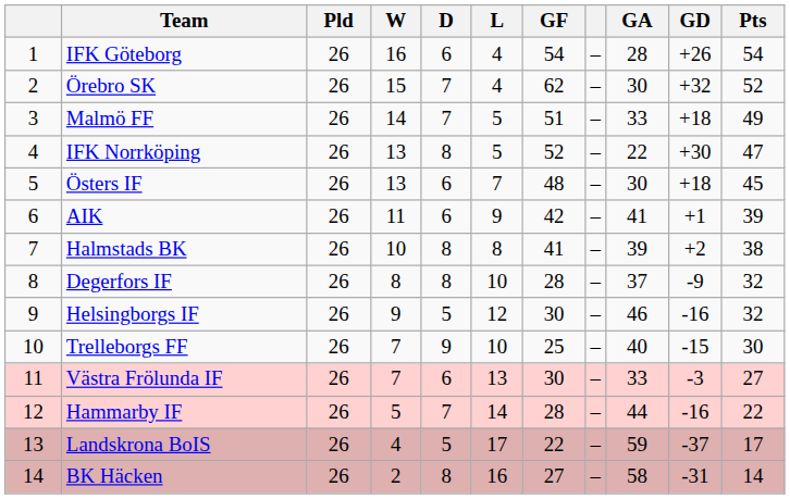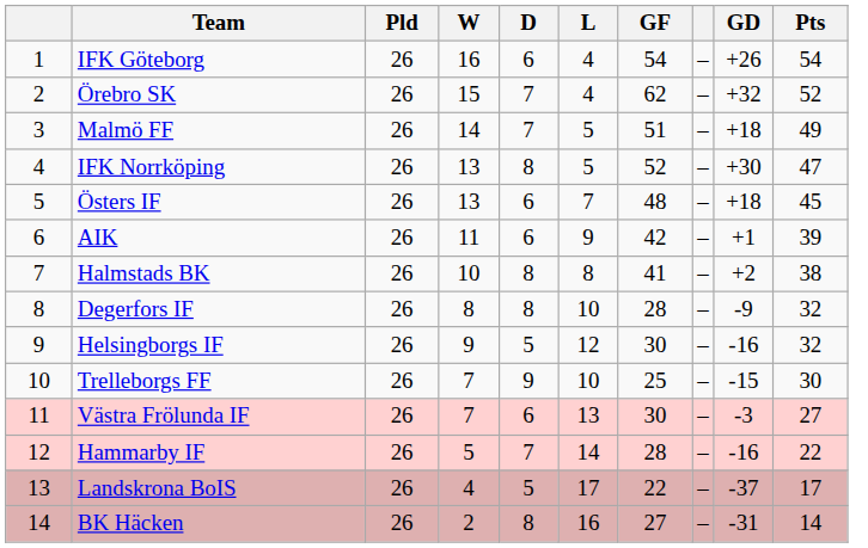- column: GA | 28 | 30 | 33 | 22 | 30 | 41 | 39 | 37 | 46 | 40 | 33 | 44 | 59 | 58
